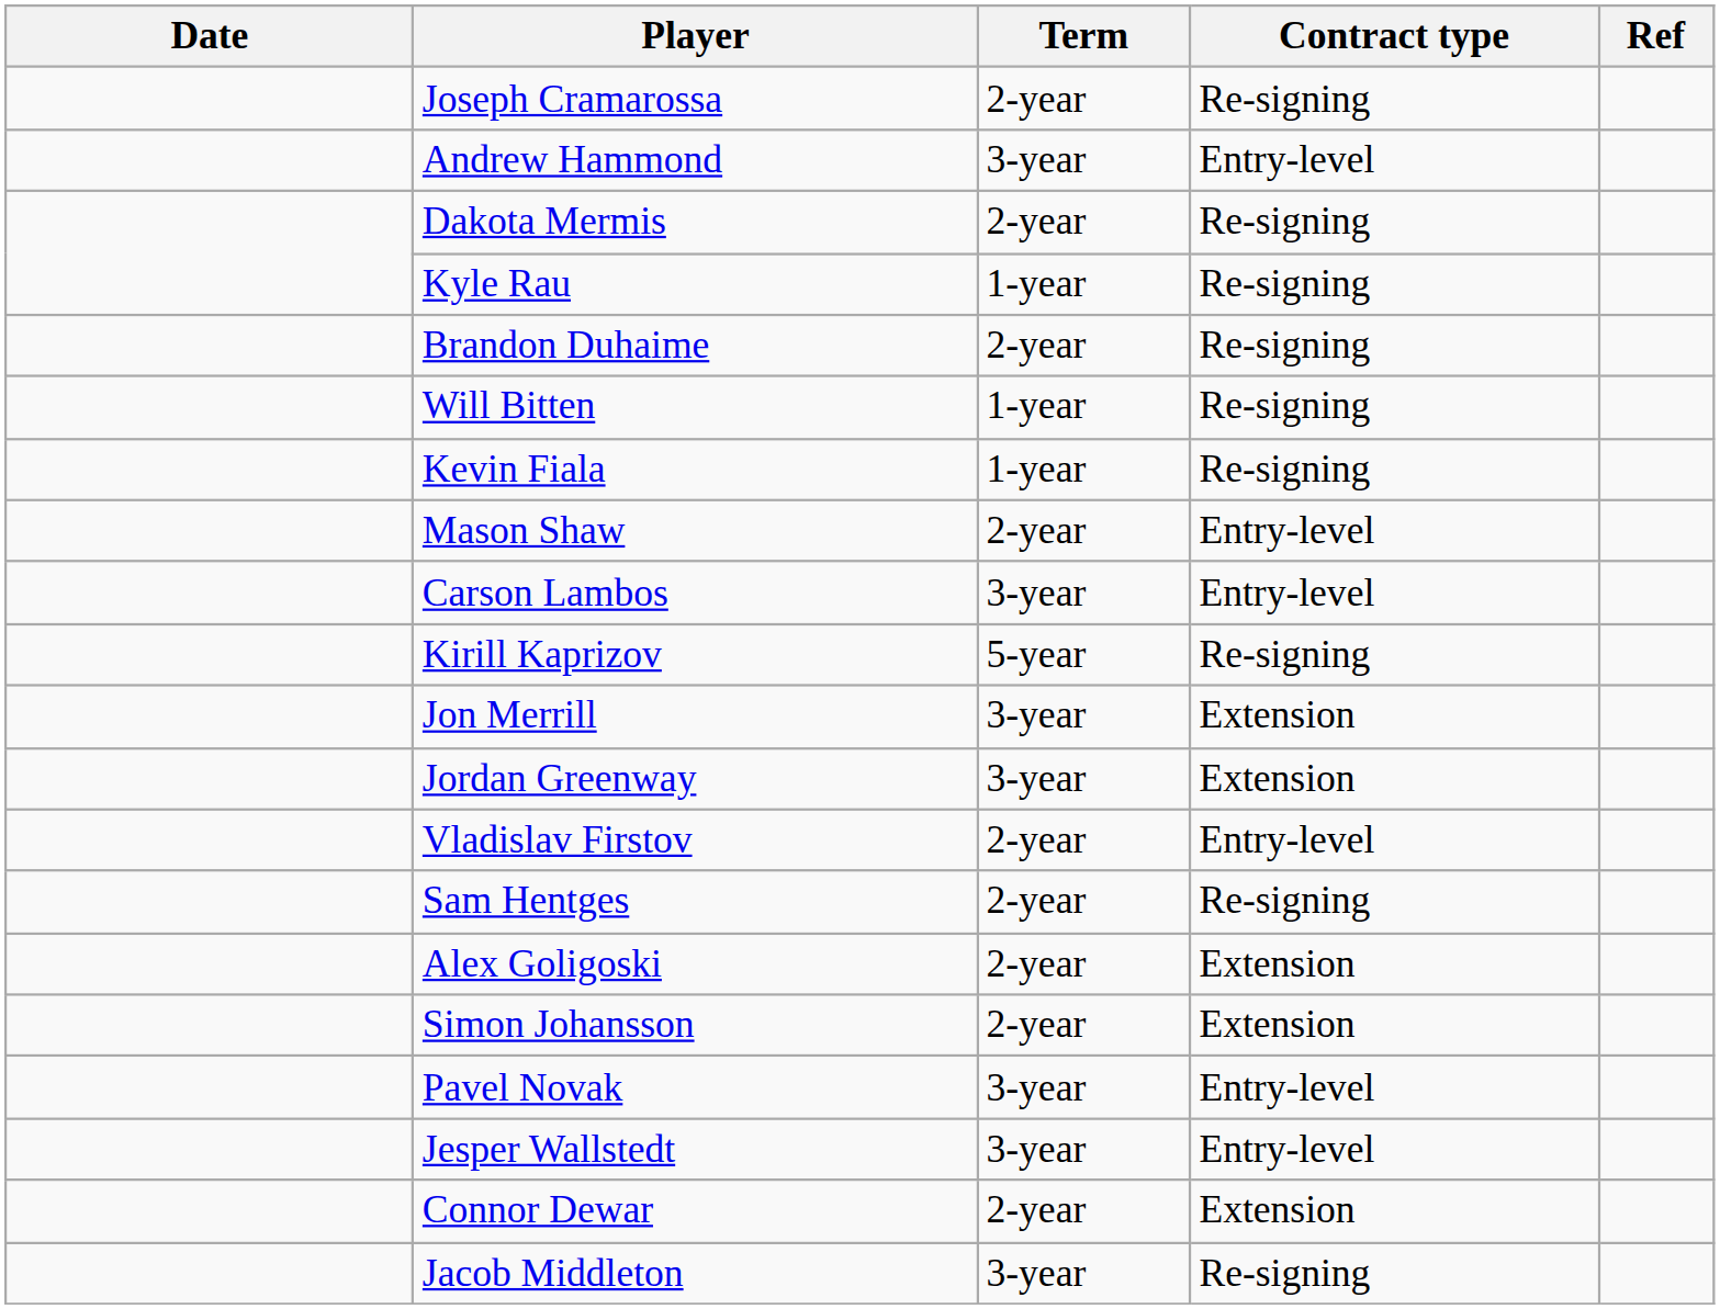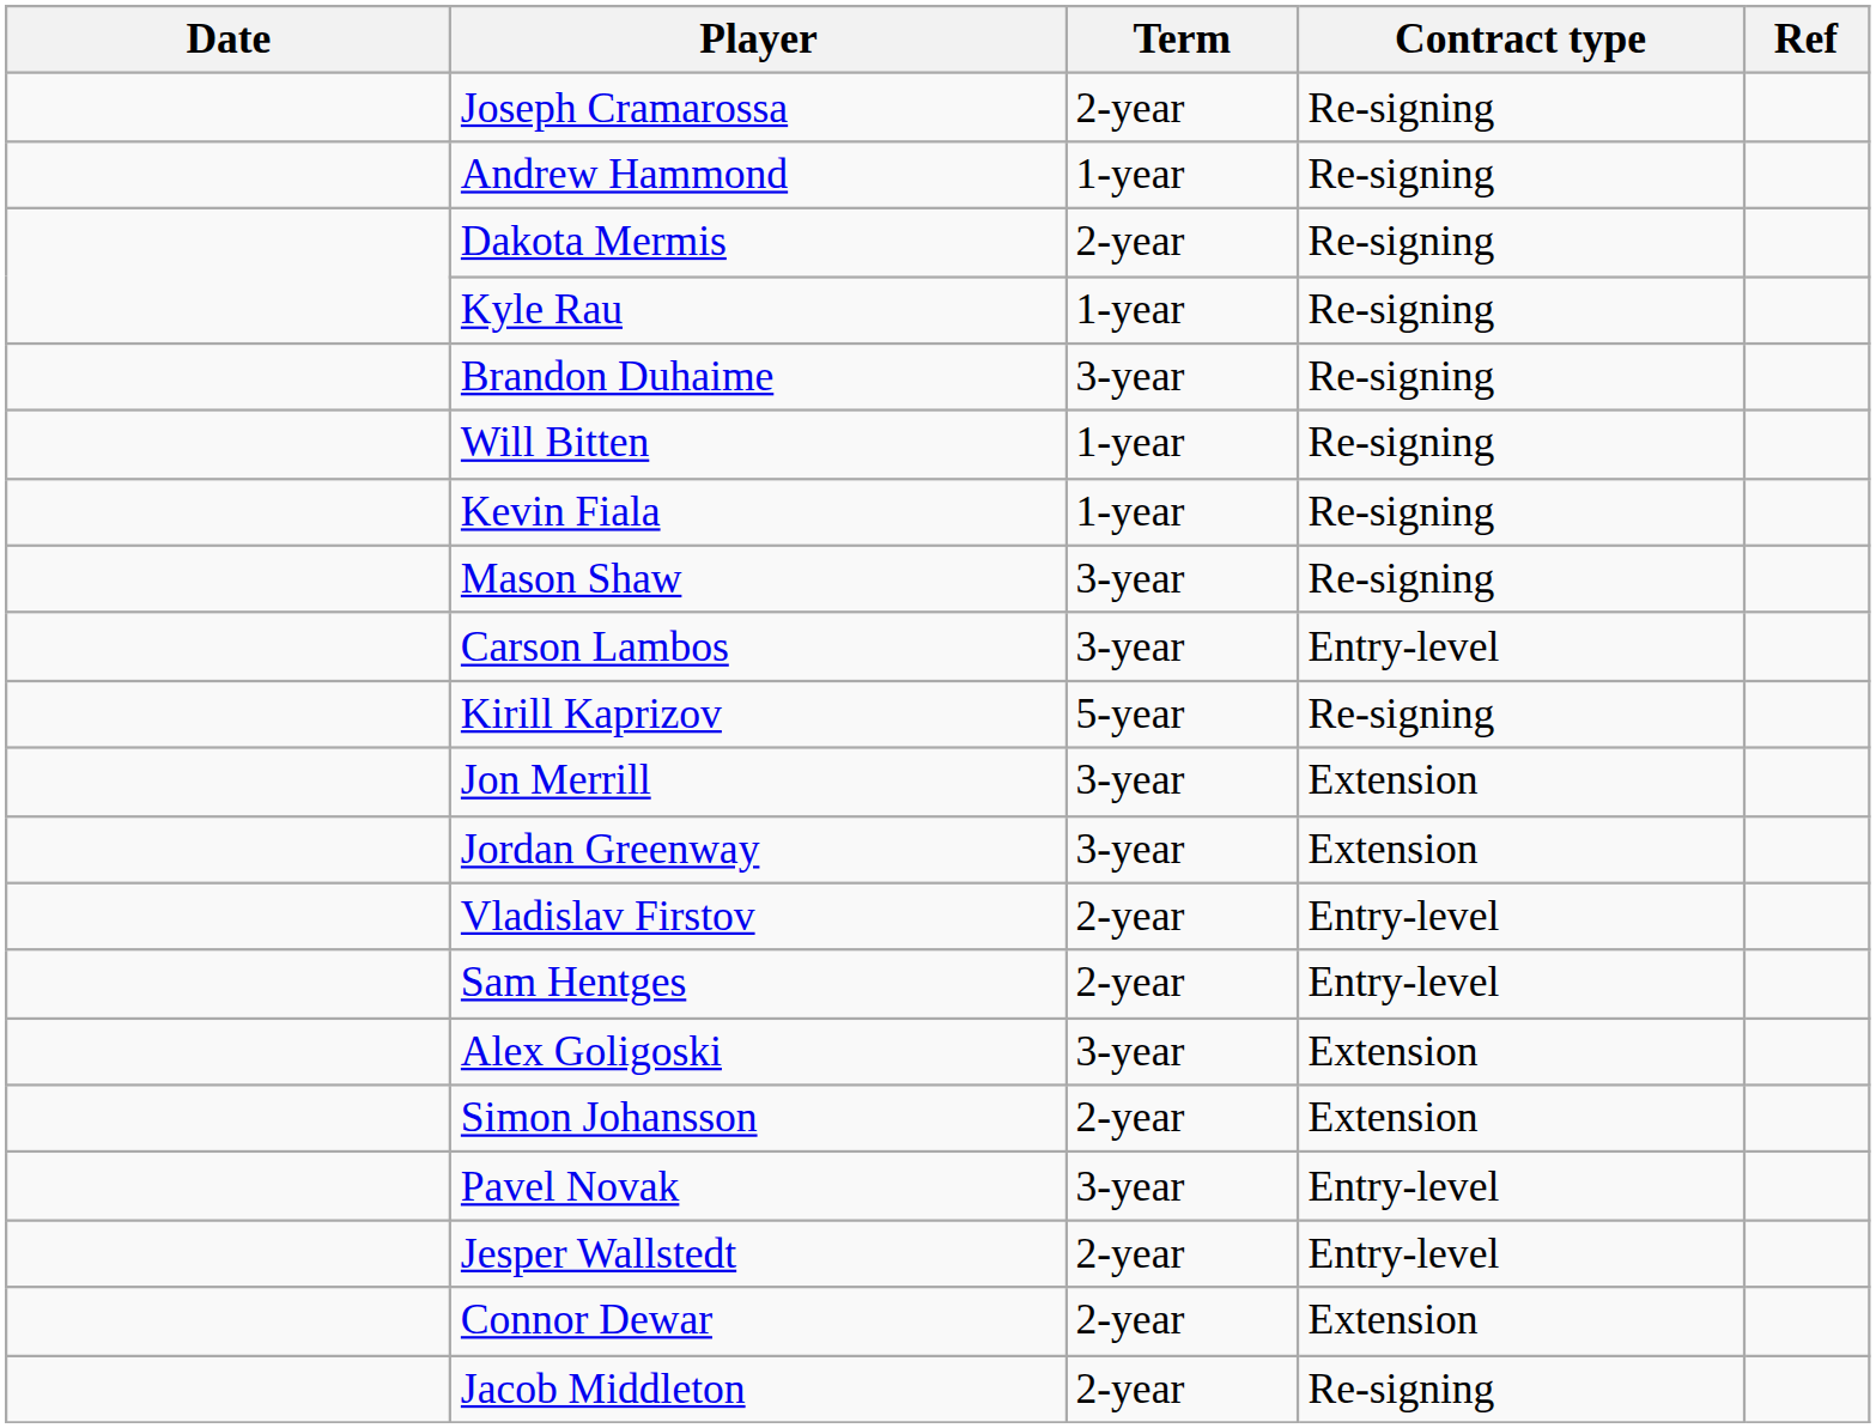Andrew Hammond | Term: 3-year -> 1-year
Andrew Hammond | Contract type: Entry-level -> Re-signing
Brandon Duhaime | Term: 2-year -> 3-year
Mason Shaw | Term: 2-year -> 3-year
Mason Shaw | Contract type: Entry-level -> Re-signing
Sam Hentges | Contract type: Re-signing -> Entry-level
Alex Goligoski | Term: 2-year -> 3-year
Jesper Wallstedt | Term: 3-year -> 2-year
Jacob Middleton | Term: 3-year -> 2-year
